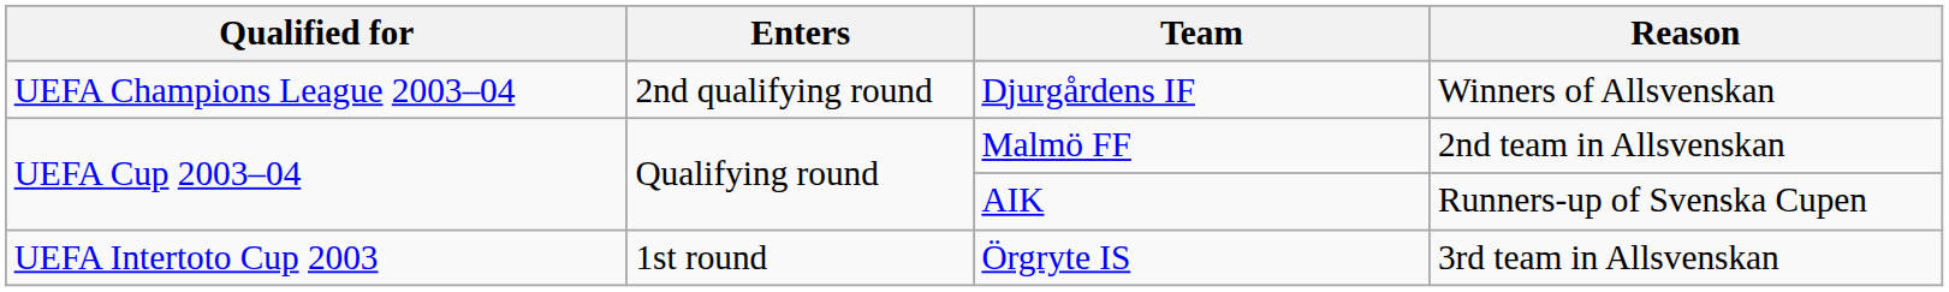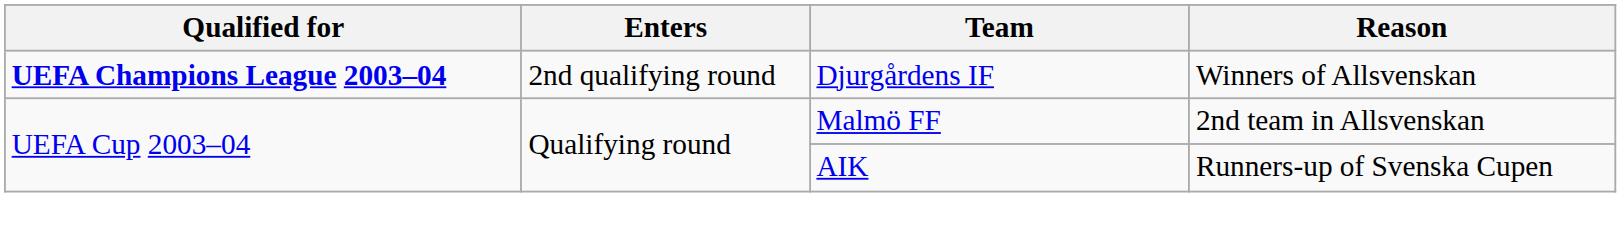Djurgårdens IF | Qualified for: normal -> bold
- row: UEFA Intertoto Cup 2003 | 1st round | Örgryte IS | 3rd team in Allsvenskan
